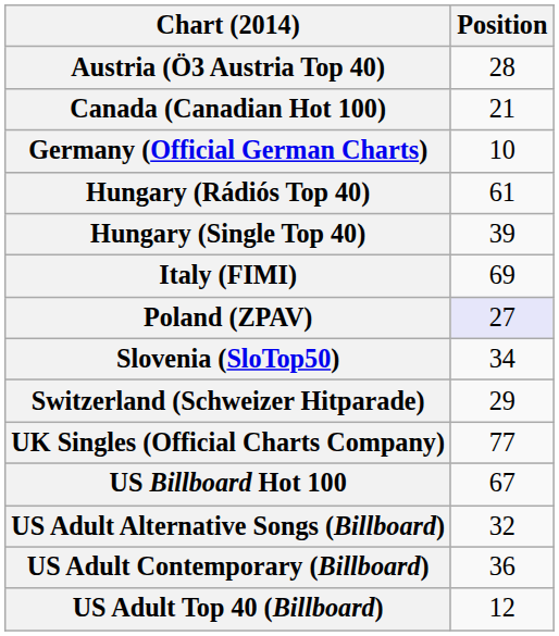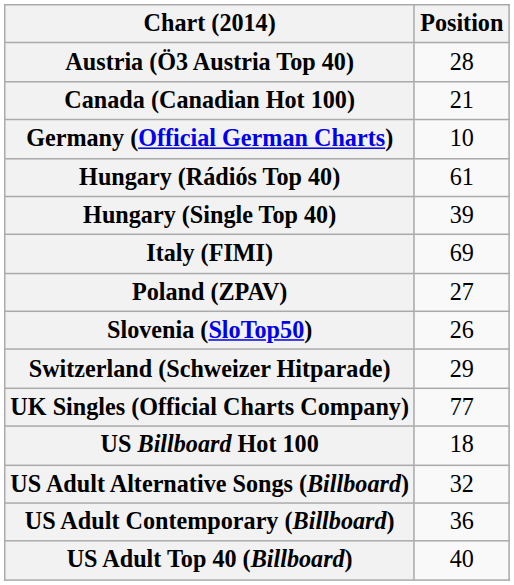Poland (ZPAV) | Position: lavender background -> no background
Slovenia (SloTop50) | Position: 34 -> 26
US Billboard Hot 100 | Position: 67 -> 18
US Adult Top 40 (Billboard) | Position: 12 -> 40
